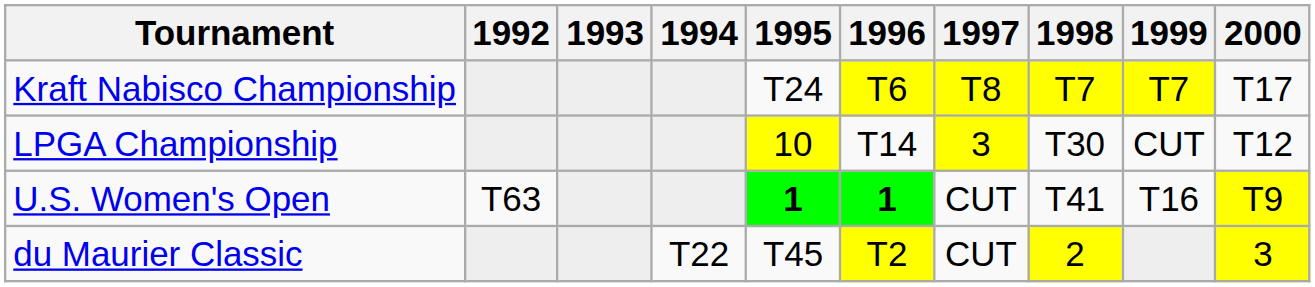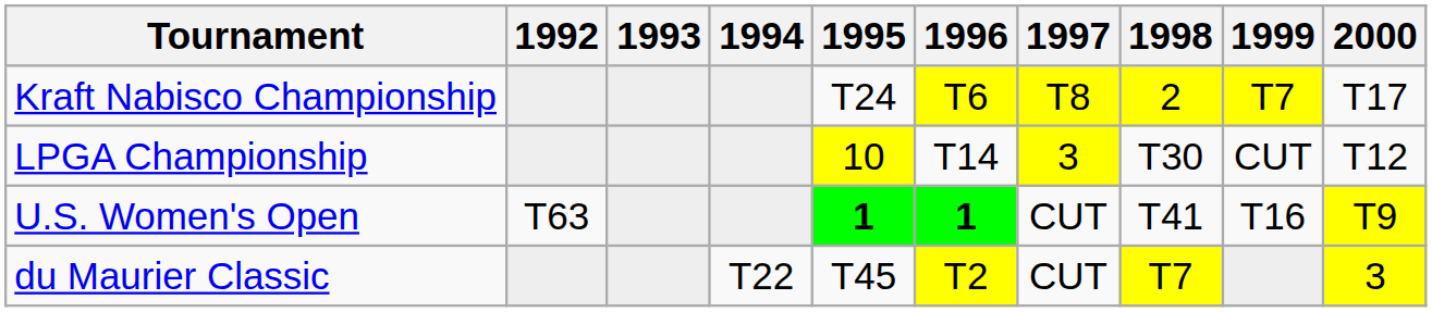Kraft Nabisco Championship | 1998: T7 -> 2
du Maurier Classic | 1998: 2 -> T7
